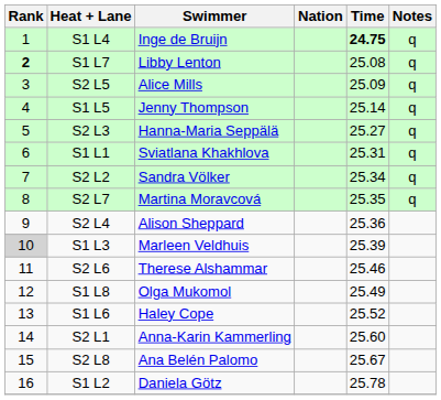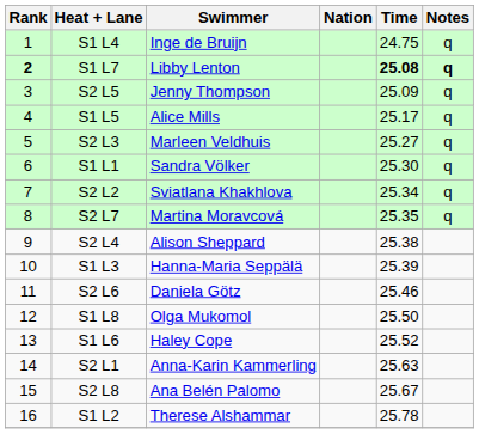S1 L4 | Time: bold -> normal
S1 L7 | Time: normal -> bold
S1 L7 | Notes: normal -> bold
S2 L5 | Swimmer: Alice Mills -> Jenny Thompson
S1 L5 | Swimmer: Jenny Thompson -> Alice Mills
S1 L5 | Time: 25.14 -> 25.17
S2 L3 | Swimmer: Hanna-Maria Seppälä -> Marleen Veldhuis
S1 L1 | Swimmer: Sviatlana Khakhlova -> Sandra Völker
S1 L1 | Time: 25.31 -> 25.30
S2 L2 | Swimmer: Sandra Völker -> Sviatlana Khakhlova
S2 L4 | Time: 25.36 -> 25.38
S1 L3 | Rank: lightgrey background -> no background
S1 L3 | Swimmer: Marleen Veldhuis -> Hanna-Maria Seppälä
S2 L6 | Swimmer: Therese Alshammar -> Daniela Götz
S1 L8 | Time: 25.49 -> 25.50
S2 L1 | Time: 25.60 -> 25.63
S1 L2 | Swimmer: Daniela Götz -> Therese Alshammar
